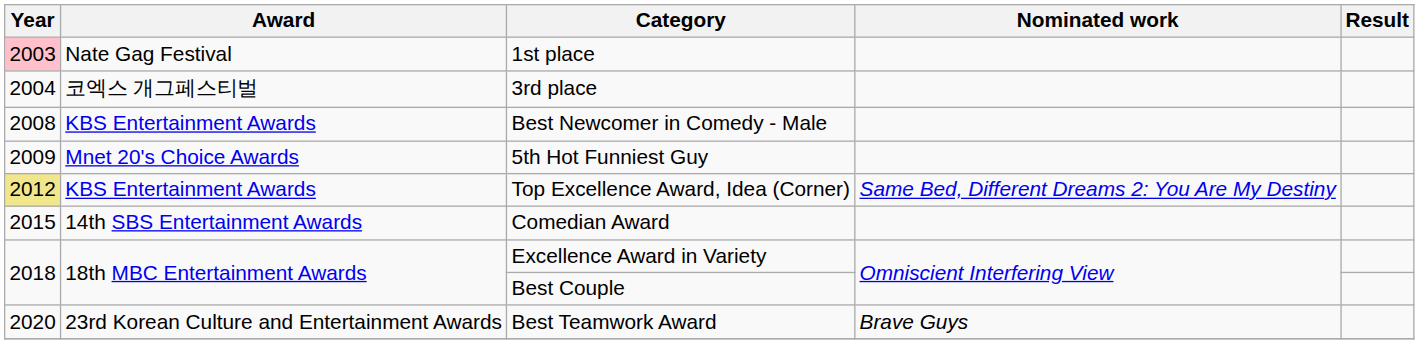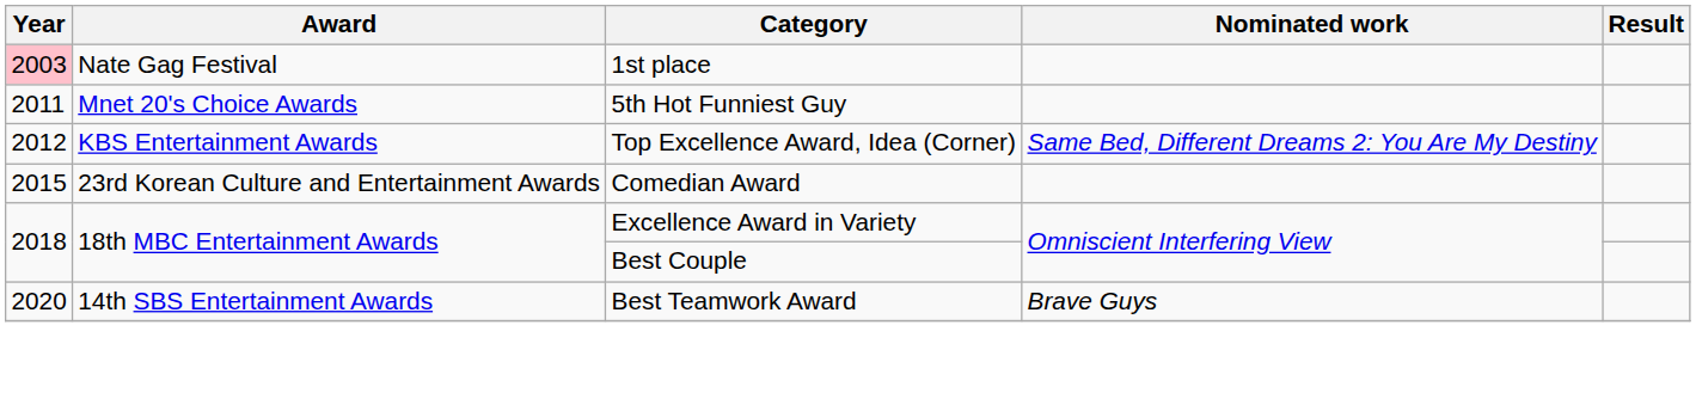- row: 2004 | 코엑스 개그페스티벌 | 3rd place
- row: 2008 | KBS Entertainment Awards | Best Newcomer in Comedy - Male
5th Hot Funniest Guy | Year: 2009 -> 2011
Top Excellence Award, Idea (Corner) | Year: khaki background -> no background
Comedian Award | Award: 14th SBS Entertainment Awards -> 23rd Korean Culture and Entertainment Awards
Best Teamwork Award | Award: 23rd Korean Culture and Entertainment Awards -> 14th SBS Entertainment Awards
